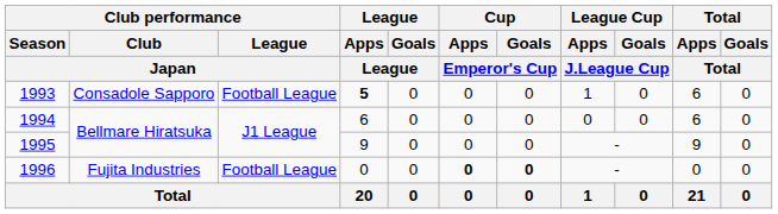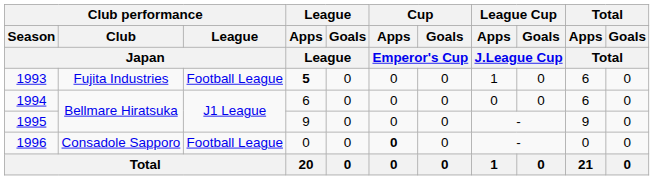1993 | Club performance / Club / Japan: Consadole Sapporo -> Fujita Industries
1996 | Club performance / Club / Japan: Fujita Industries -> Consadole Sapporo
1996 | Cup / Goals / Emperor's Cup: bold -> normal
